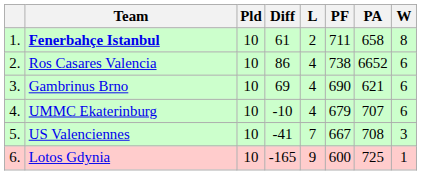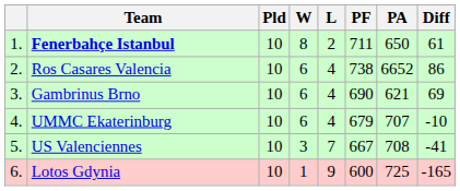columns swapped: W <-> Diff
Fenerbahçe Istanbul | PA: 658 -> 650
